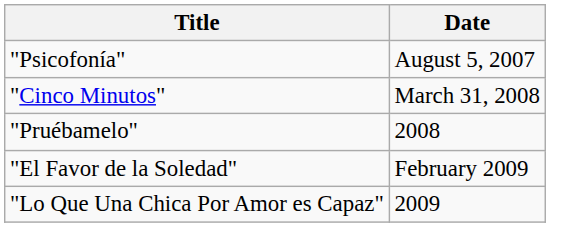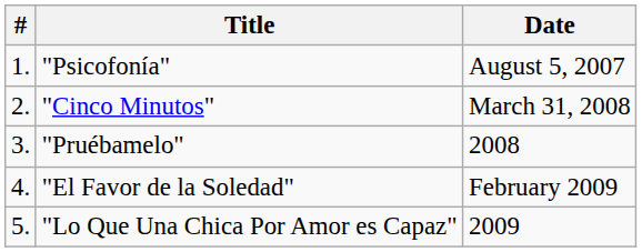+ column: # | 1. | 2. | 3. | 4. | 5.
